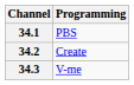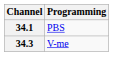- row: 34.2 | Create
